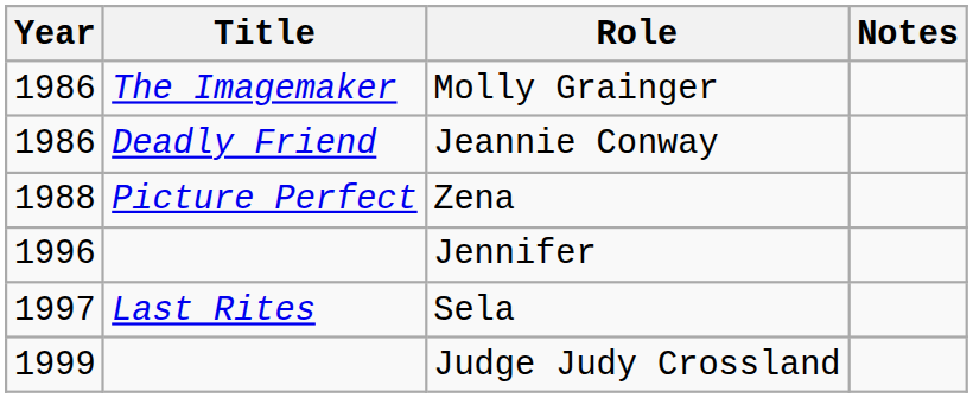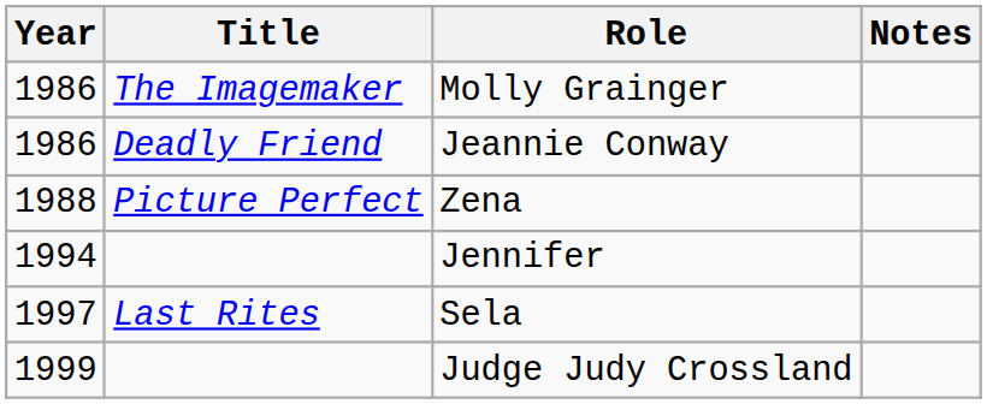Jennifer | Year: 1996 -> 1994
